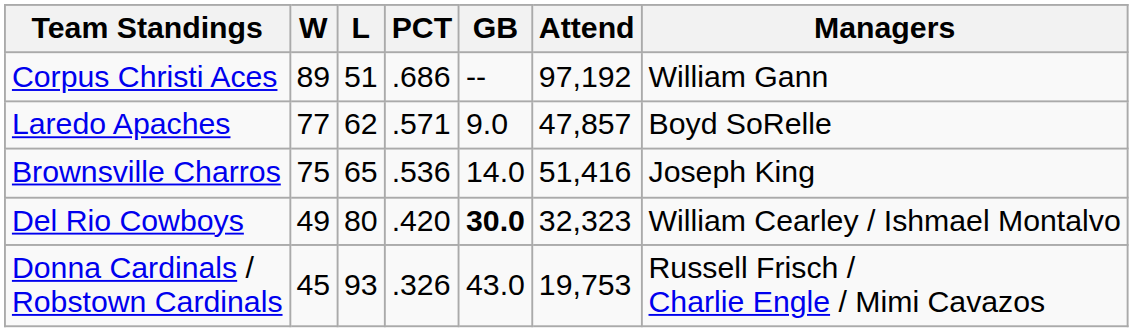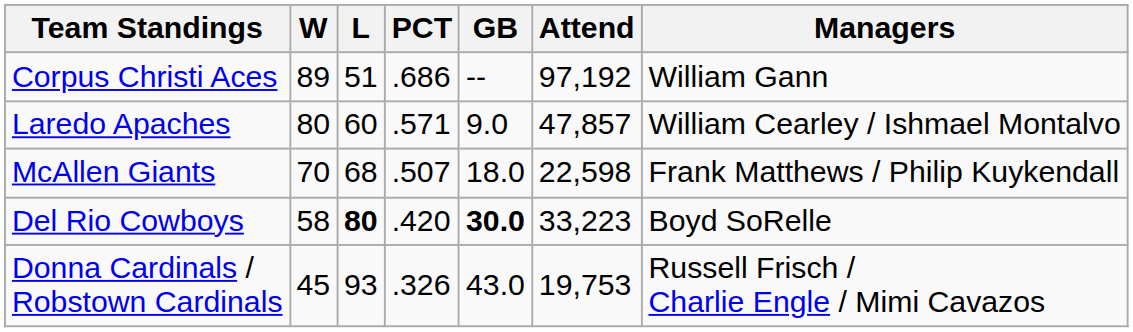Laredo Apaches | W: 77 -> 80
Laredo Apaches | L: 62 -> 60
Laredo Apaches | Managers: Boyd SoRelle -> William Cearley / Ishmael Montalvo
- row: Brownsville Charros | 75 | 65 | .536 | 14.0 | 51,416 | Joseph King
+ row: McAllen Giants | 70 | 68 | .507 | 18.0 | 22,598 | Frank Matthews / Philip Kuykendall
Del Rio Cowboys | W: 49 -> 58
Del Rio Cowboys | L: normal -> bold
Del Rio Cowboys | Attend: 32,323 -> 33,223
Del Rio Cowboys | Managers: William Cearley / Ishmael Montalvo -> Boyd SoRelle
